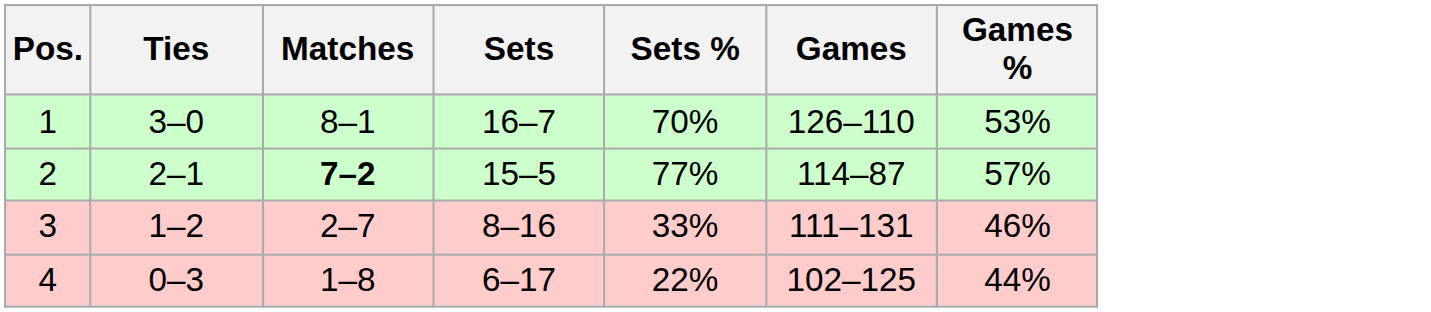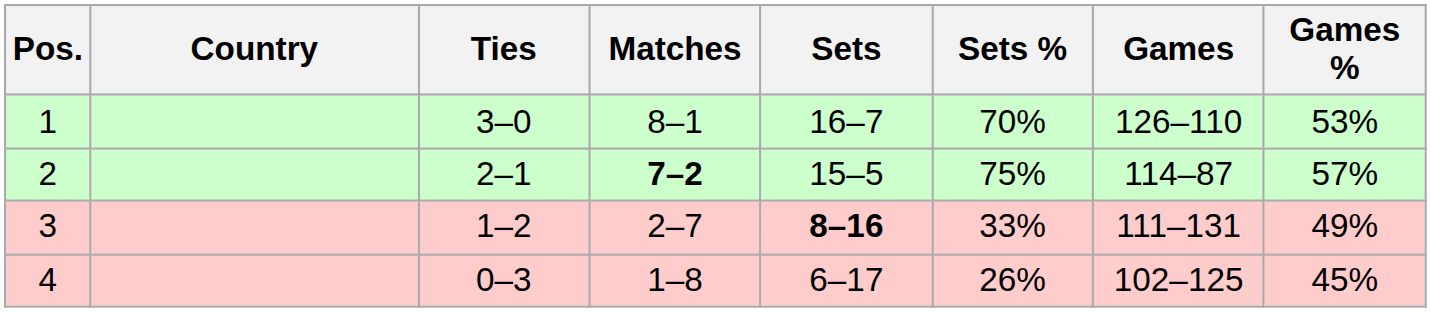+ column: Country
2 | Sets %: 77% -> 75%
3 | Sets: normal -> bold
3 | Games %: 46% -> 49%
4 | Sets %: 22% -> 26%
4 | Games %: 44% -> 45%
